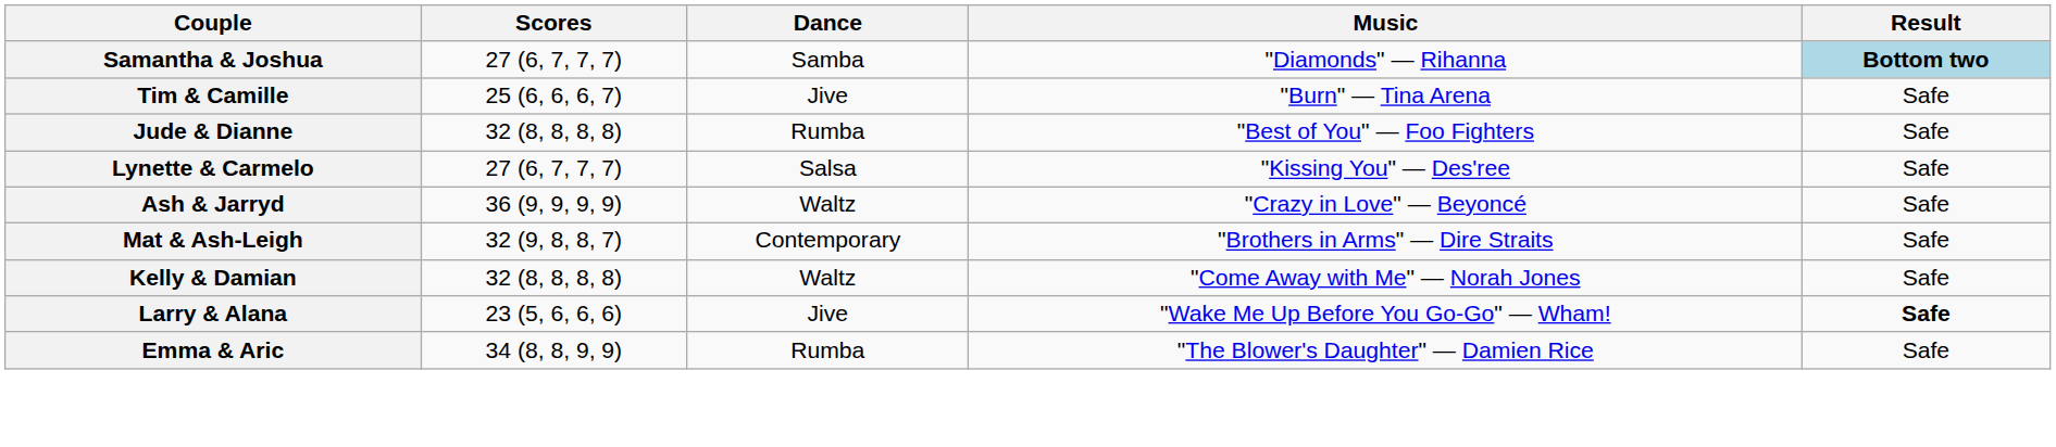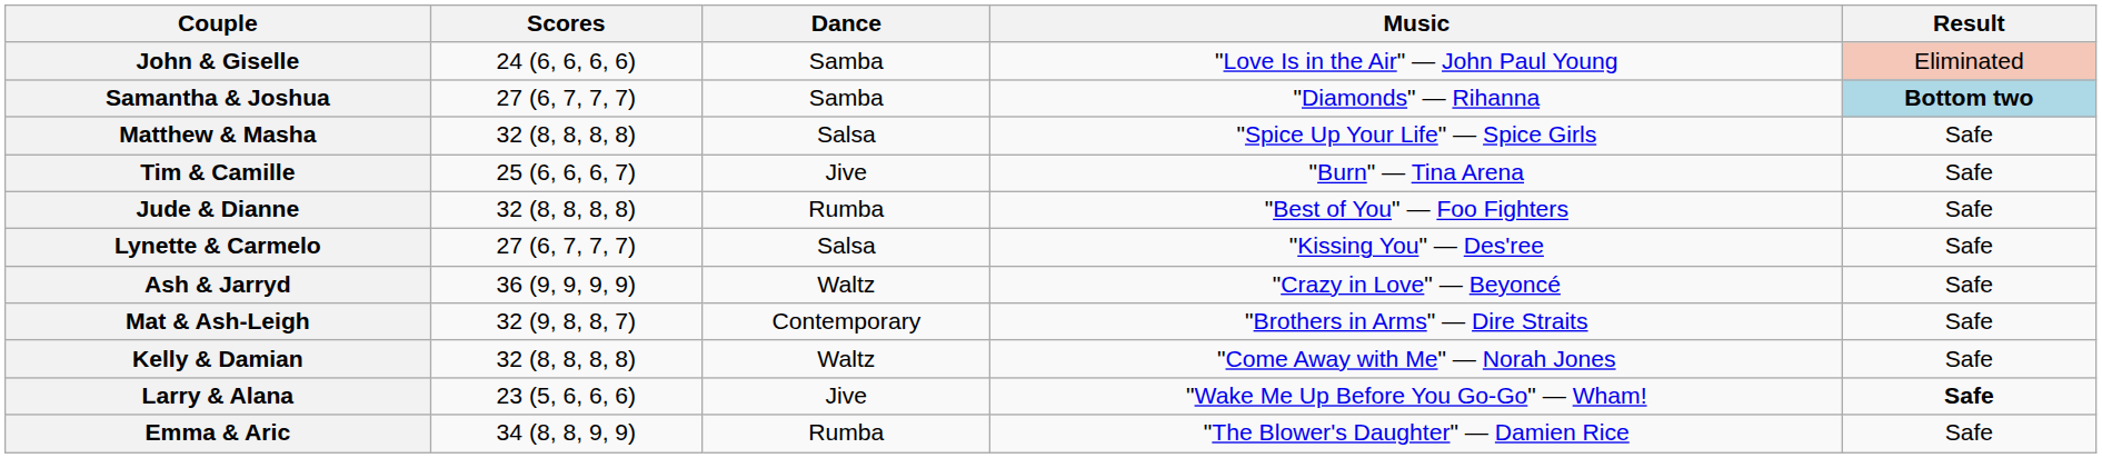+ row: John & Giselle | 24 (6, 6, 6, 6) | Samba | "Love Is in the Air" — John Paul Young | Eliminated
+ row: Matthew & Masha | 32 (8, 8, 8, 8) | Salsa | "Spice Up Your Life" — Spice Girls | Safe
